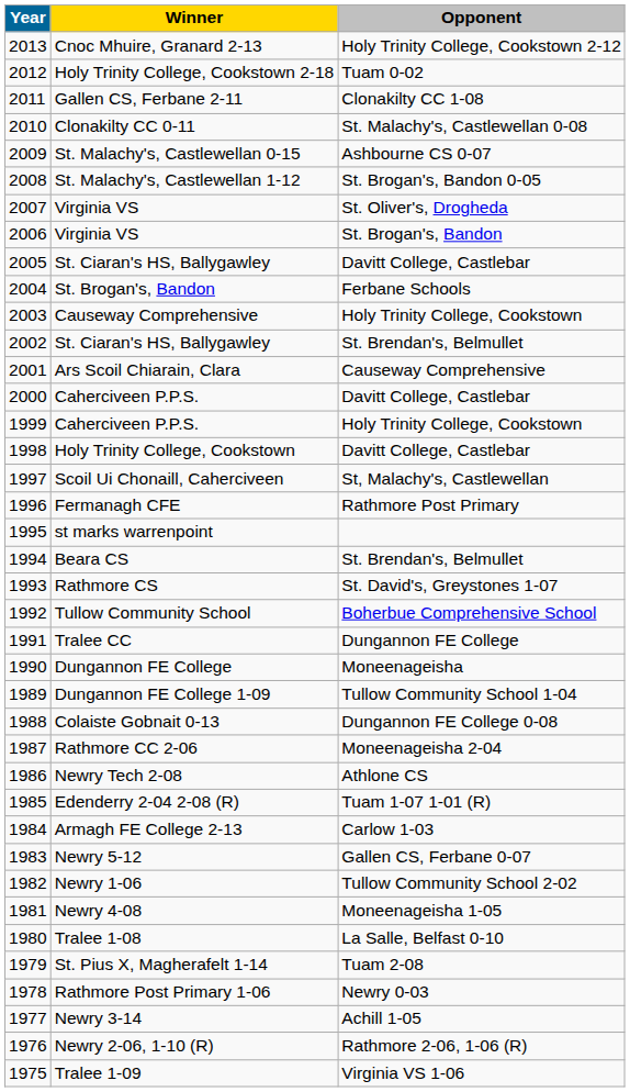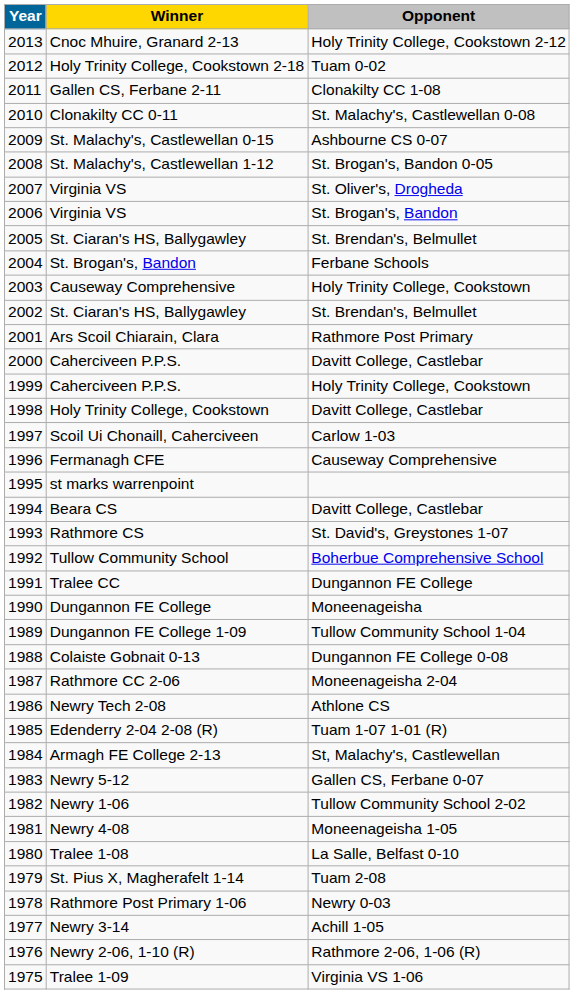2005 / St. Ciaran's HS, Ballygawley | Opponent: Davitt College, Castlebar -> St. Brendan's, Belmullet
Ars Scoil Chiarain, Clara | Opponent: Causeway Comprehensive -> Rathmore Post Primary
Scoil Ui Chonaill, Caherciveen | Opponent: St, Malachy's, Castlewellan -> Carlow 1-03
Fermanagh CFE | Opponent: Rathmore Post Primary -> Causeway Comprehensive
Beara CS | Opponent: St. Brendan's, Belmullet -> Davitt College, Castlebar
Armagh FE College 2-13 | Opponent: Carlow 1-03 -> St, Malachy's, Castlewellan
